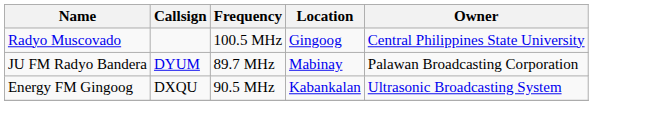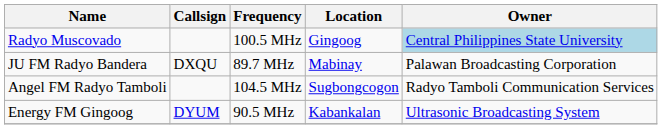Radyo Muscovado | Owner: no background -> lightblue background
JU FM Radyo Bandera | Callsign: DYUM -> DXQU
+ row: Angel FM Radyo Tamboli | 104.5 MHz | Sugbongcogon | Radyo Tamboli Communication Services
Energy FM Gingoog | Callsign: DXQU -> DYUM
